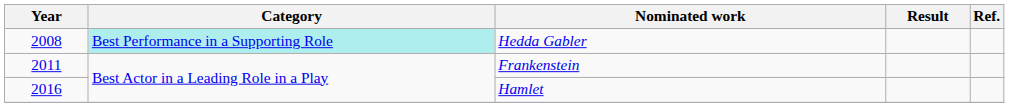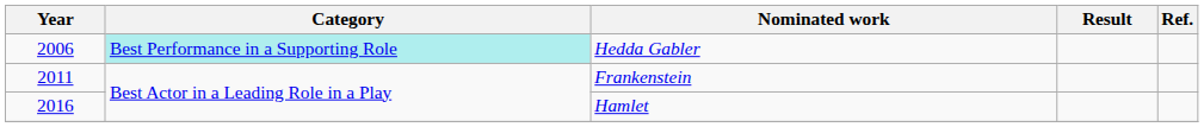Hedda Gabler | Year: 2008 -> 2006
